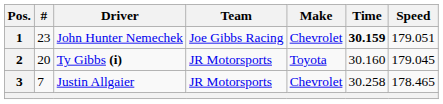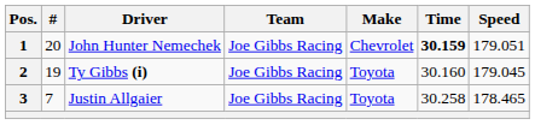1 | #: 23 -> 20
2 | #: 20 -> 19
2 | Team: JR Motorsports -> Joe Gibbs Racing
3 | Team: JR Motorsports -> Joe Gibbs Racing
3 | Make: Chevrolet -> Toyota
